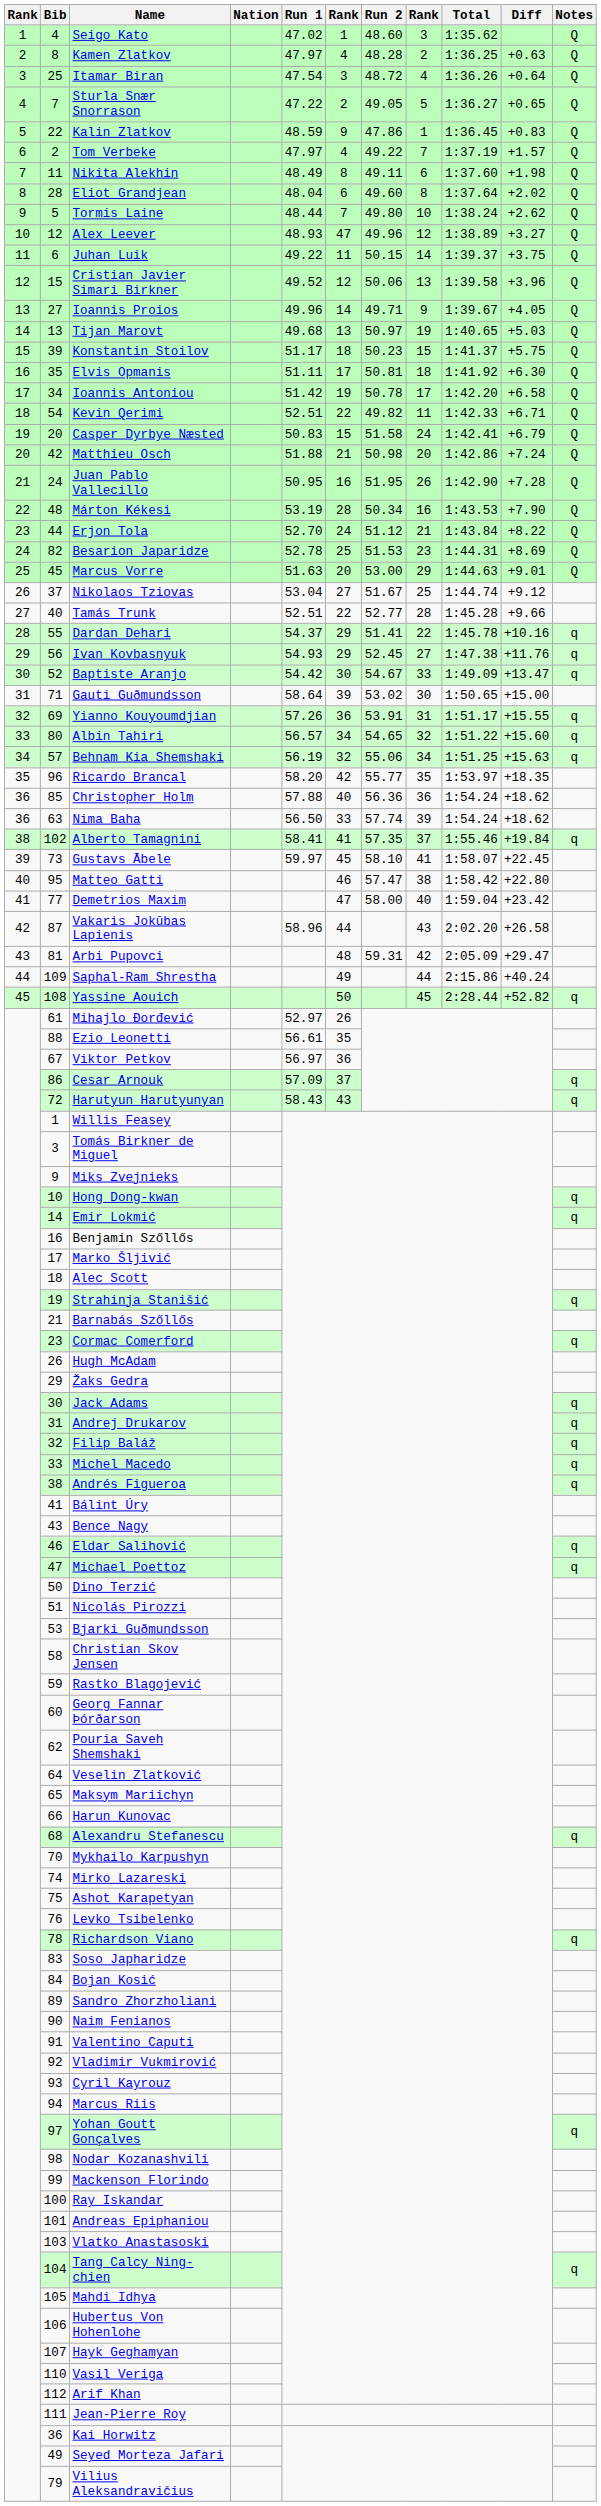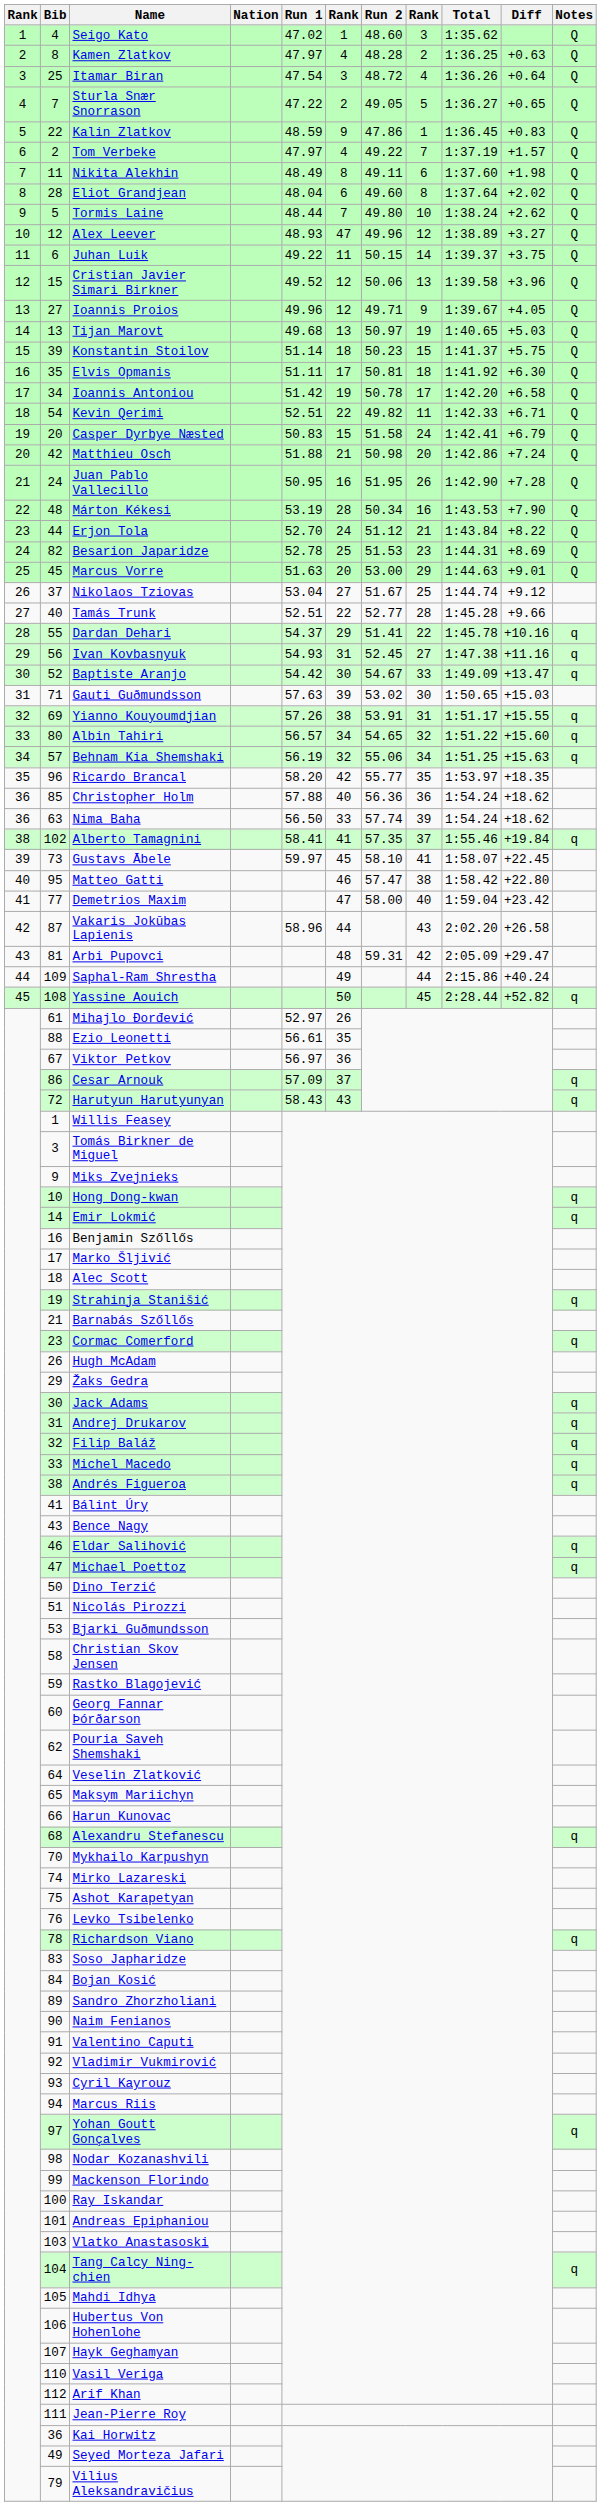Ioannis Proios | column 6: 14 -> 12
Konstantin Stoilov | Run 1: 51.17 -> 51.14
Ivan Kovbasnyuk | column 6: 29 -> 31
Ivan Kovbasnyuk | Diff: +11.76 -> +11.16
Gauti Guðmundsson | Run 1: 58.64 -> 57.63
Gauti Guðmundsson | Diff: +15.00 -> +15.03
Yianno Kouyoumdjian | column 6: 36 -> 38
